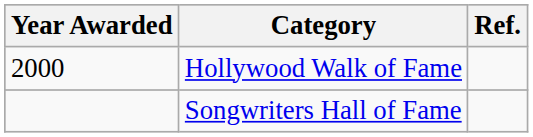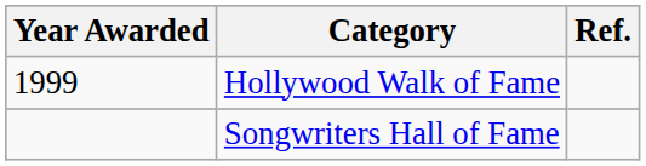Hollywood Walk of Fame | Year Awarded: 2000 -> 1999
